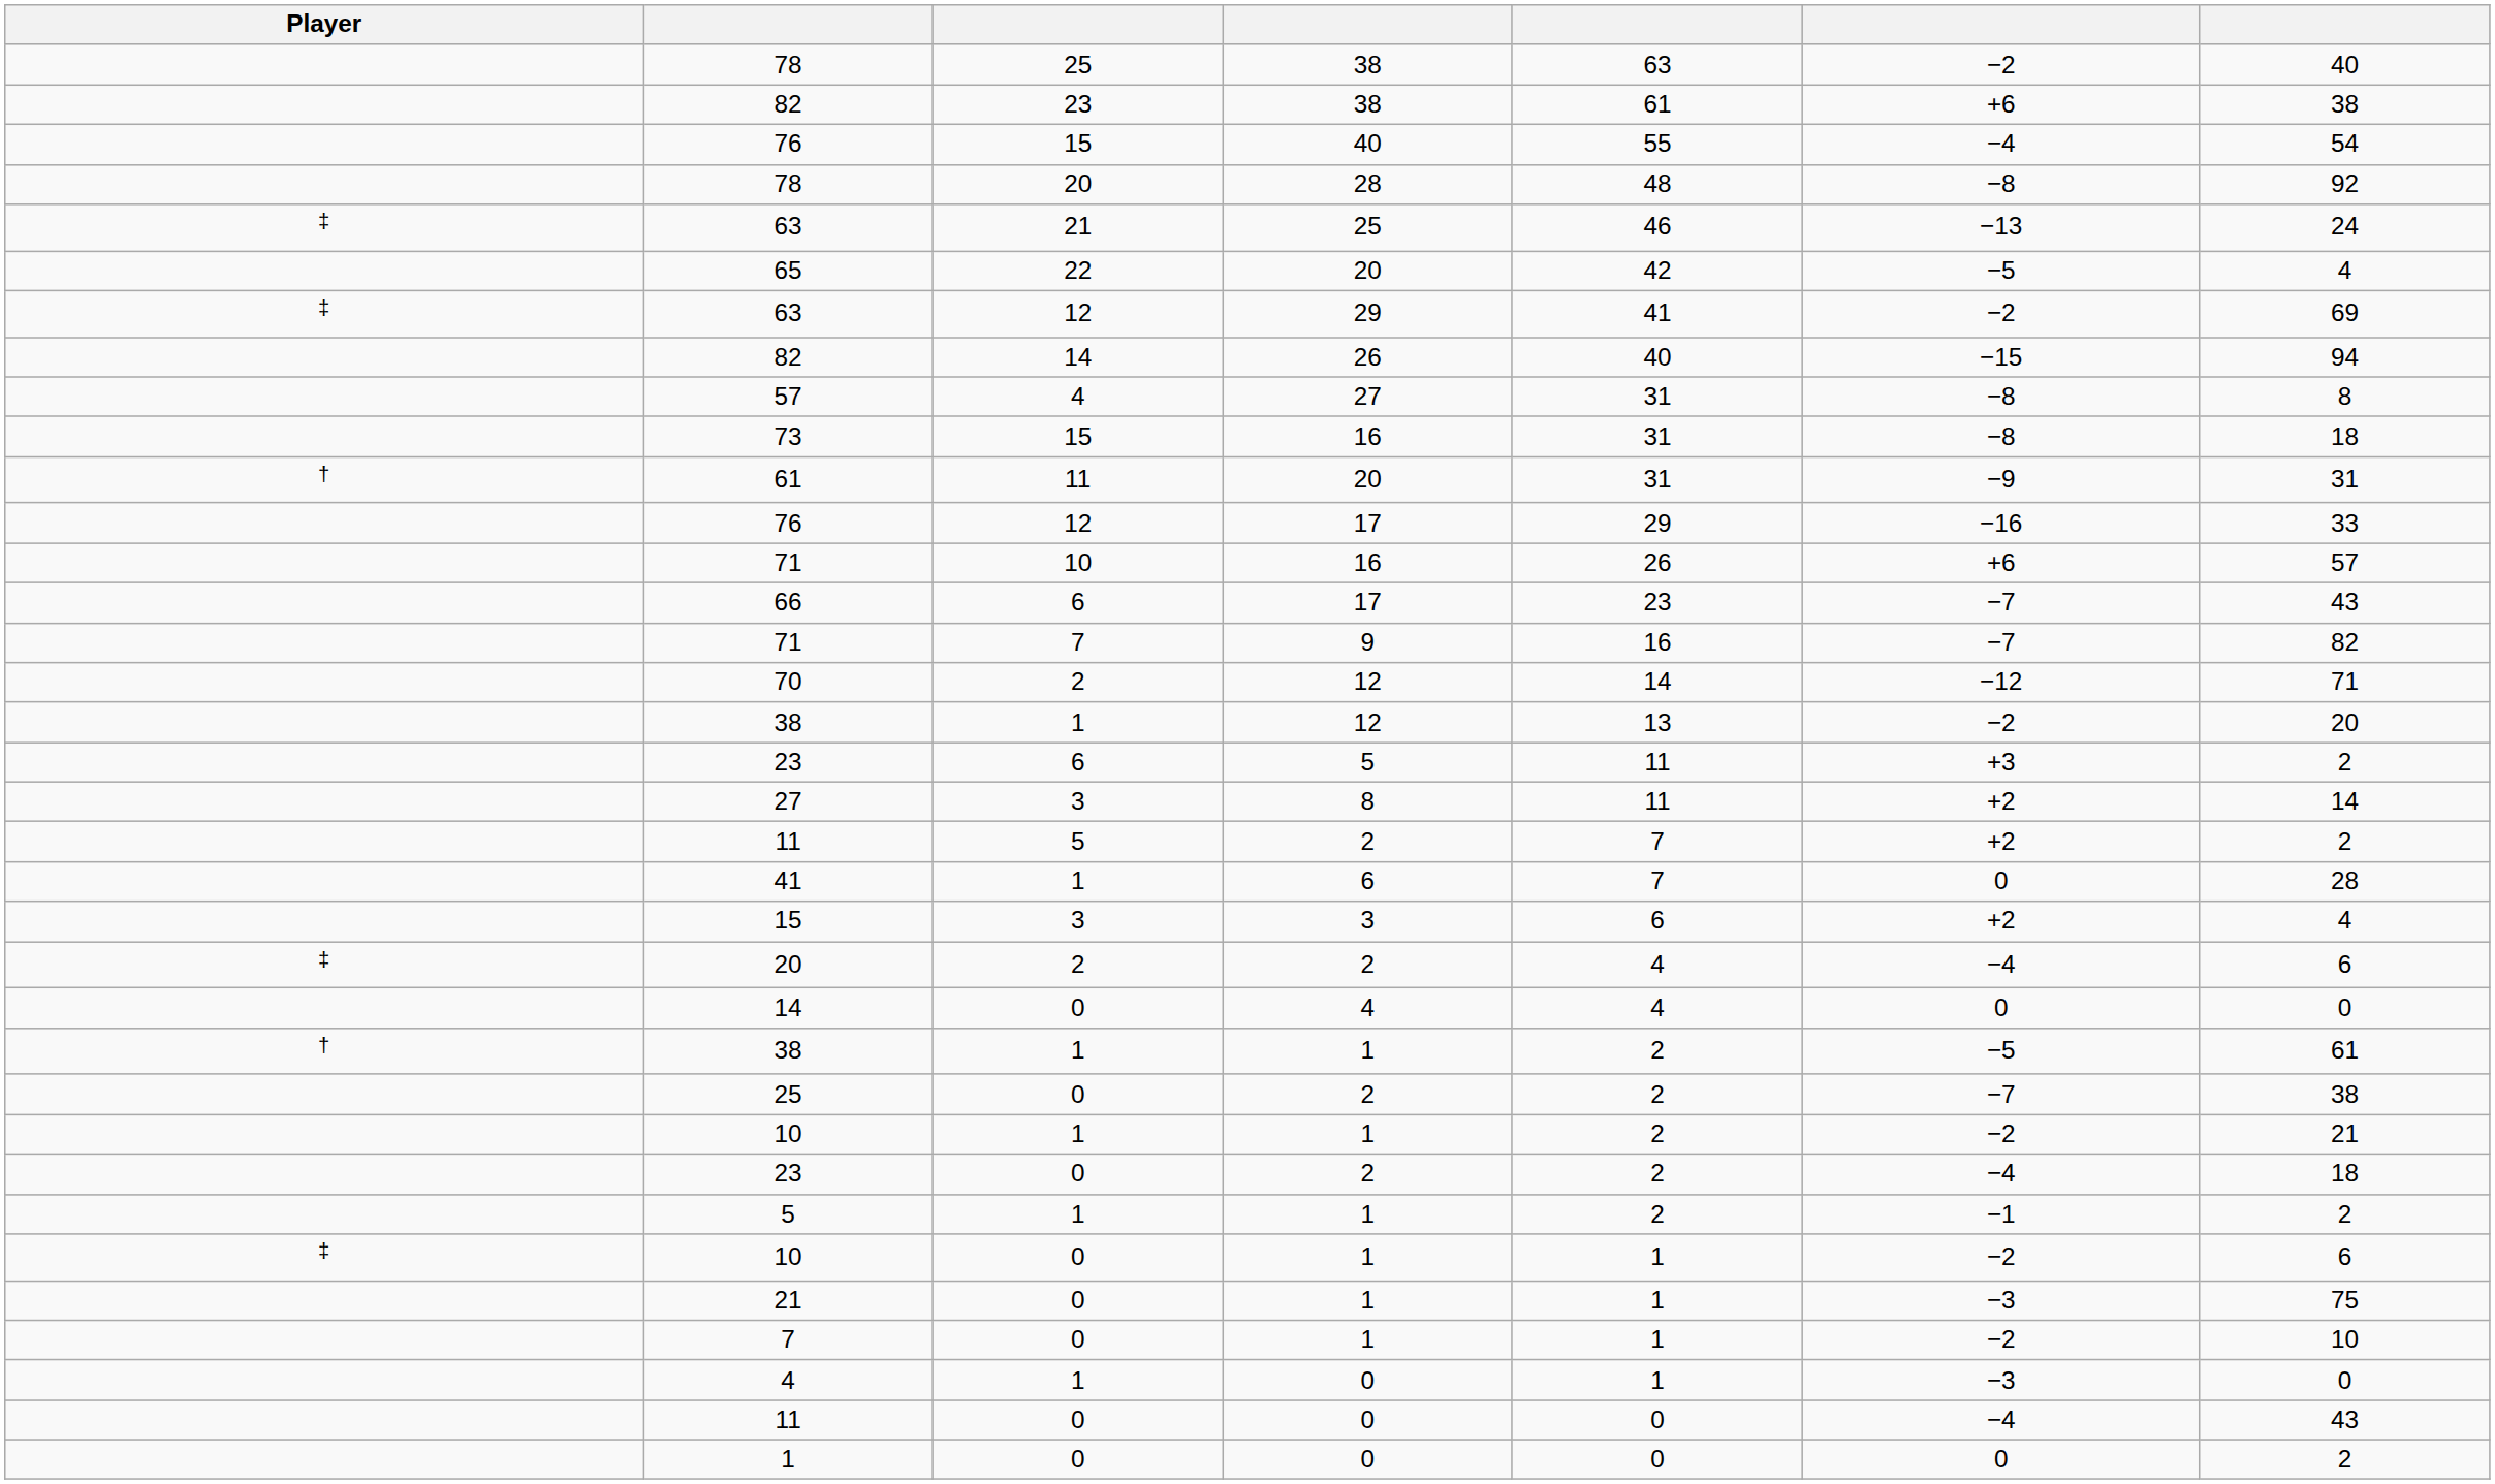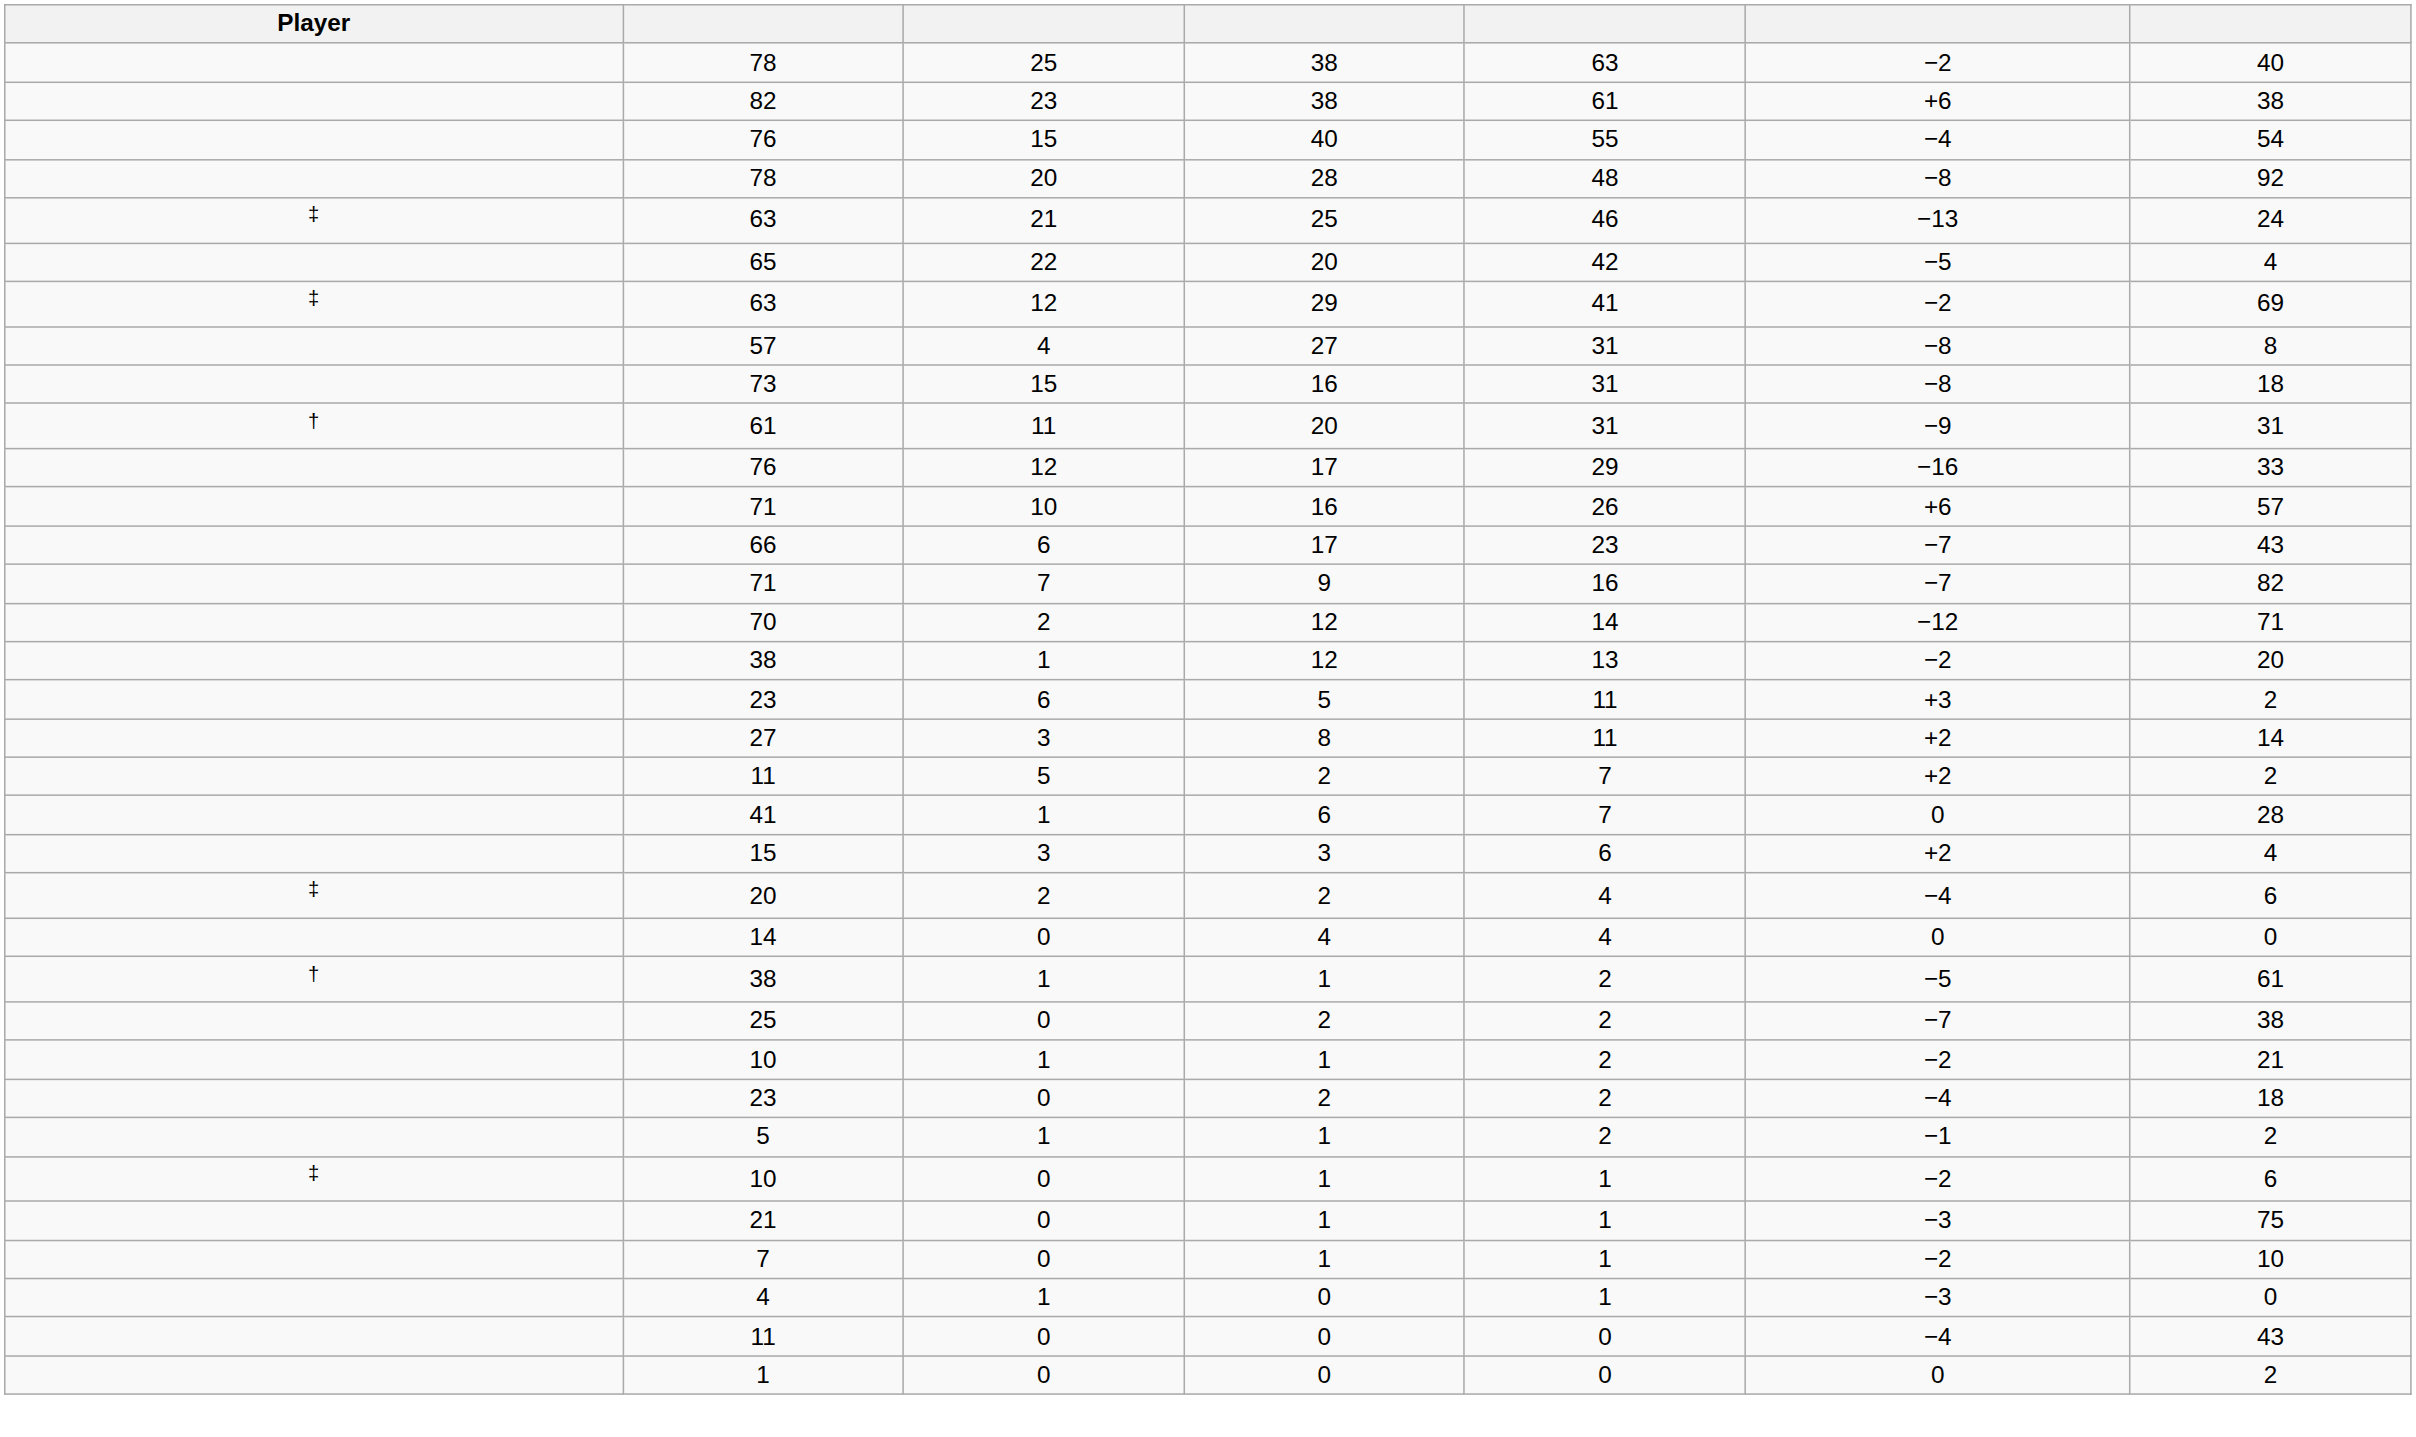- row: 82 | 14 | 26 | 40 | −15 | 94
